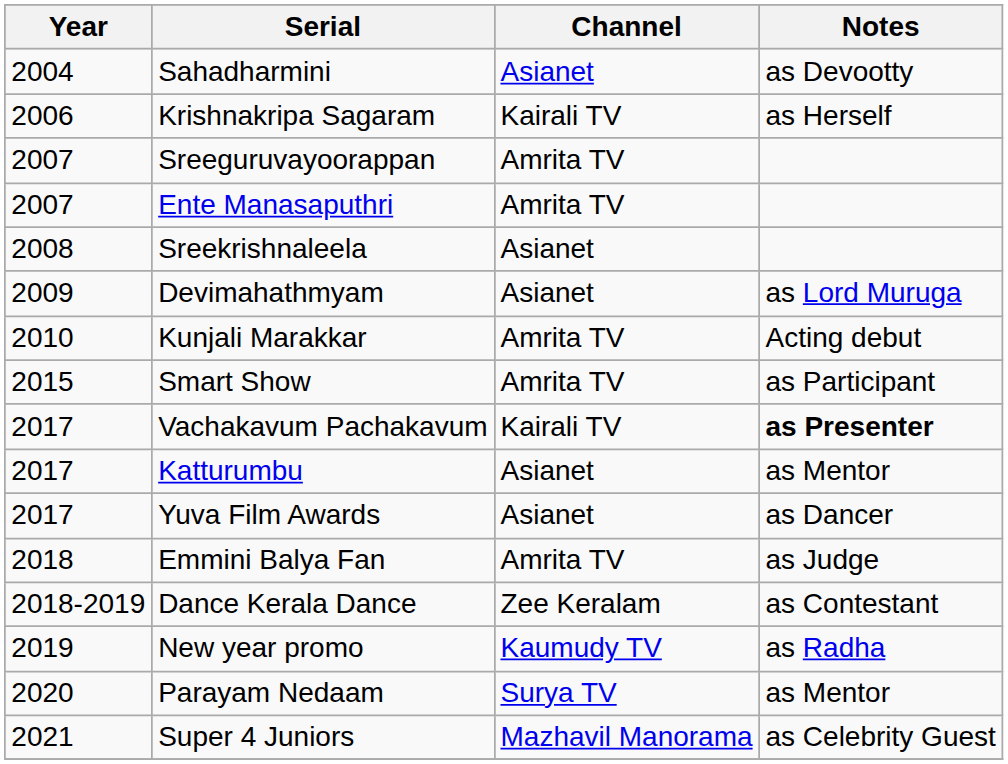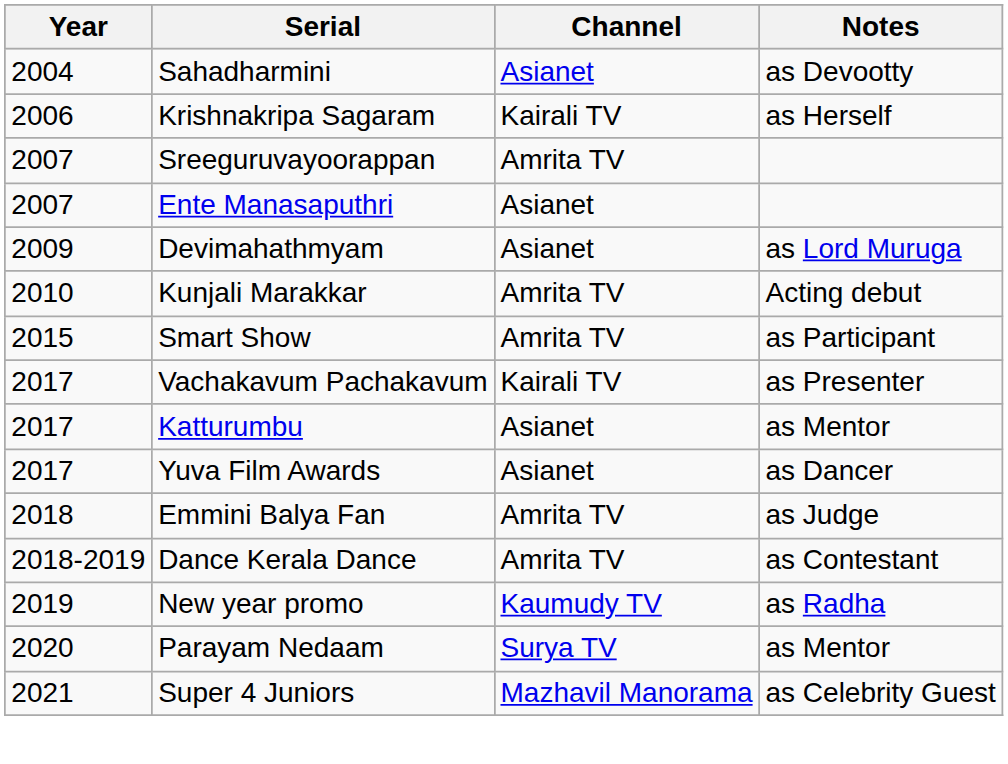Ente Manasaputhri | Channel: Amrita TV -> Asianet
- row: 2008 | Sreekrishnaleela | Asianet
Vachakavum Pachakavum | Notes: bold -> normal
Dance Kerala Dance | Channel: Zee Keralam -> Amrita TV
